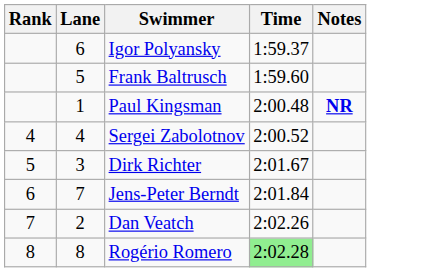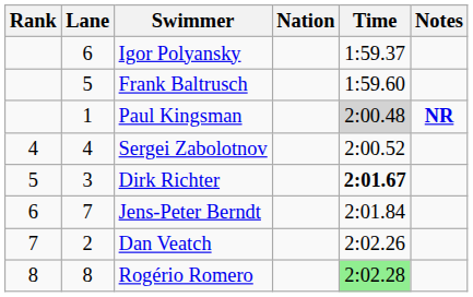+ column: Nation
Paul Kingsman | Time: no background -> lightgrey background
Dirk Richter | Time: normal -> bold
